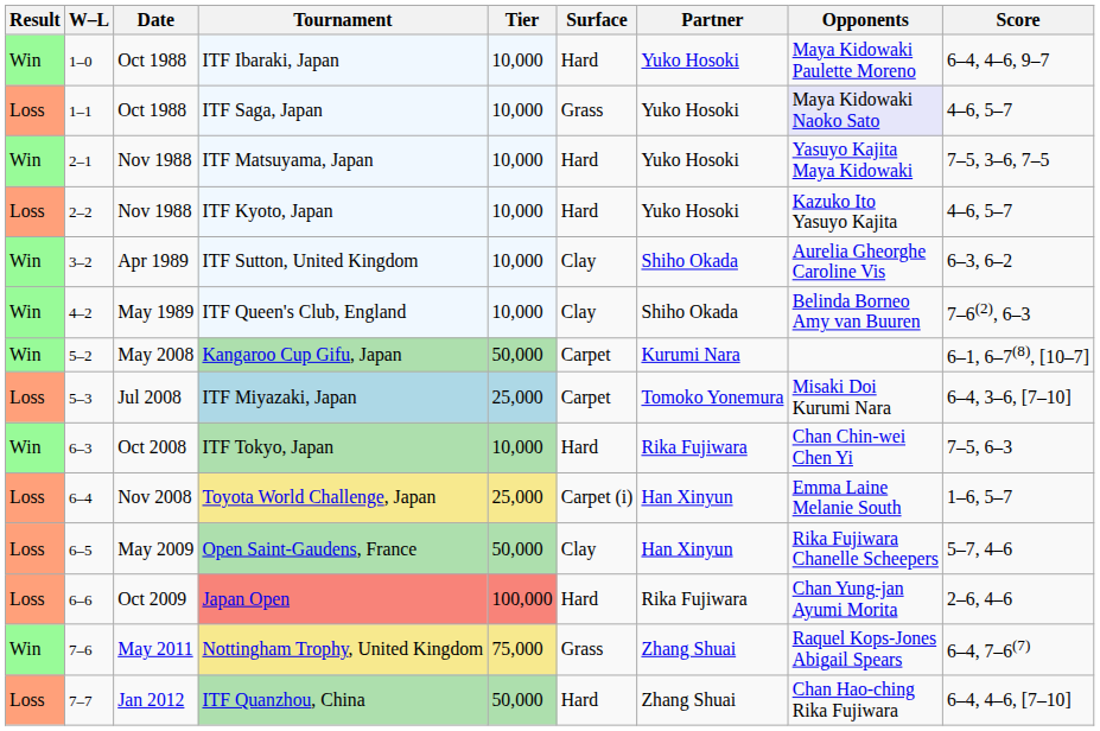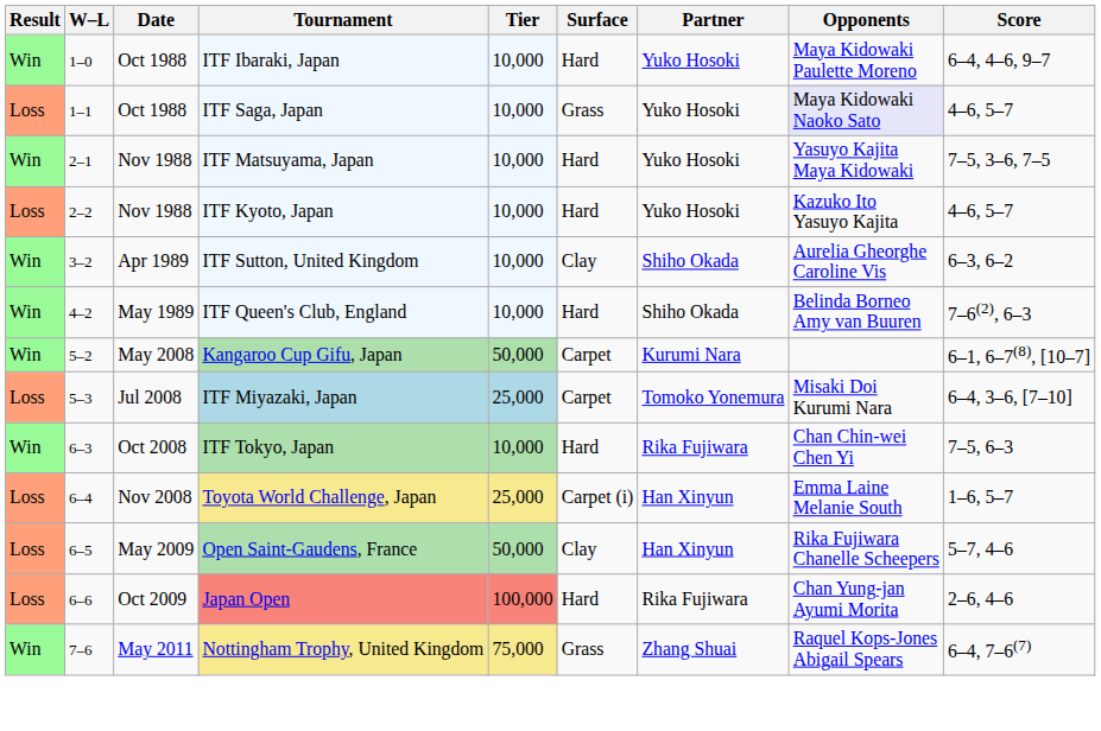ITF Queen's Club, England | Surface: Clay -> Hard
- row: Loss | 7–7 | Jan 2012 | ITF Quanzhou, China | 50,000 | Hard | Zhang Shuai | Chan Hao-ching Rika Fujiwara | 6–4, 4–6, [7–10]
